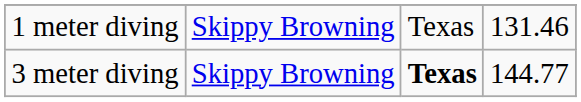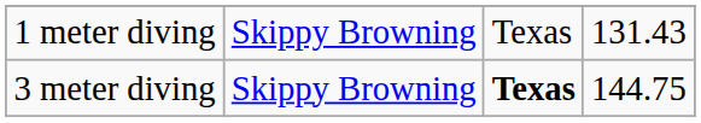1 meter diving | column 4: 131.46 -> 131.43
3 meter diving | column 4: 144.77 -> 144.75
